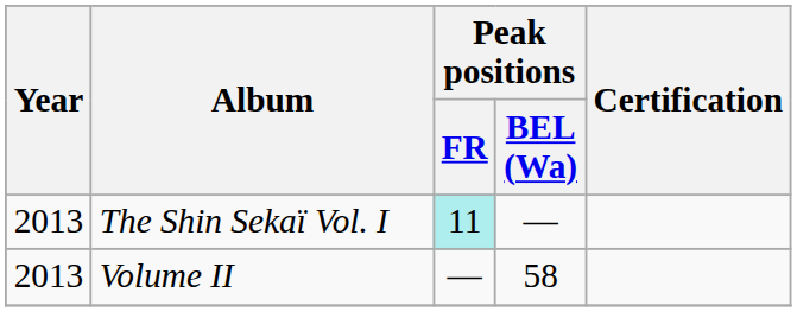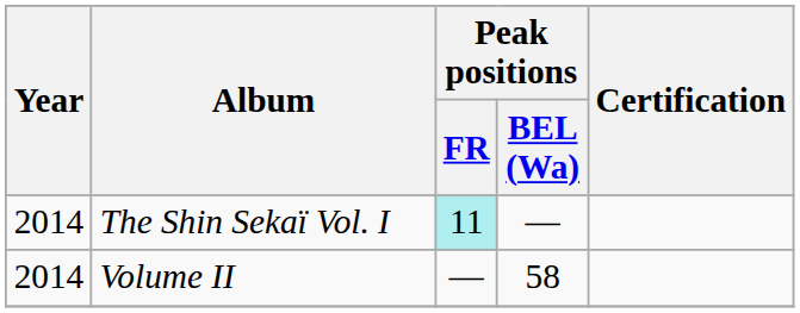The Shin Sekaï Vol. I | Year: 2013 -> 2014
Volume II | Year: 2013 -> 2014
